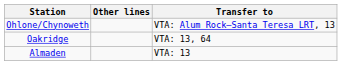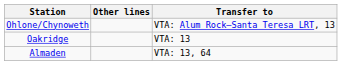Oakridge | Transfer to: VTA: 13, 64 -> VTA: 13
Almaden | Transfer to: VTA: 13 -> VTA: 13, 64
